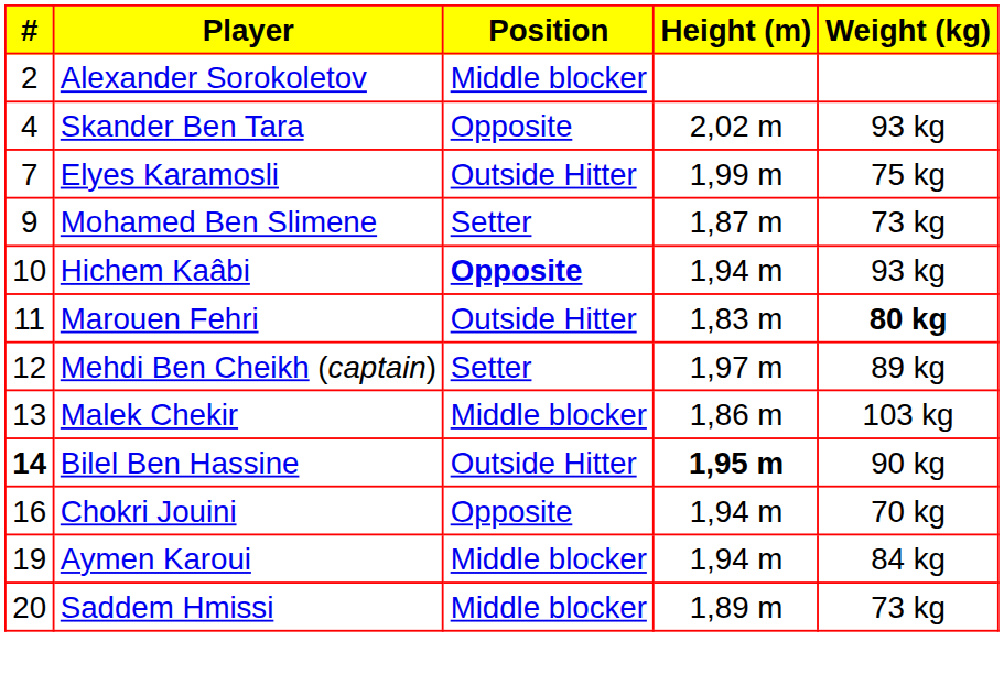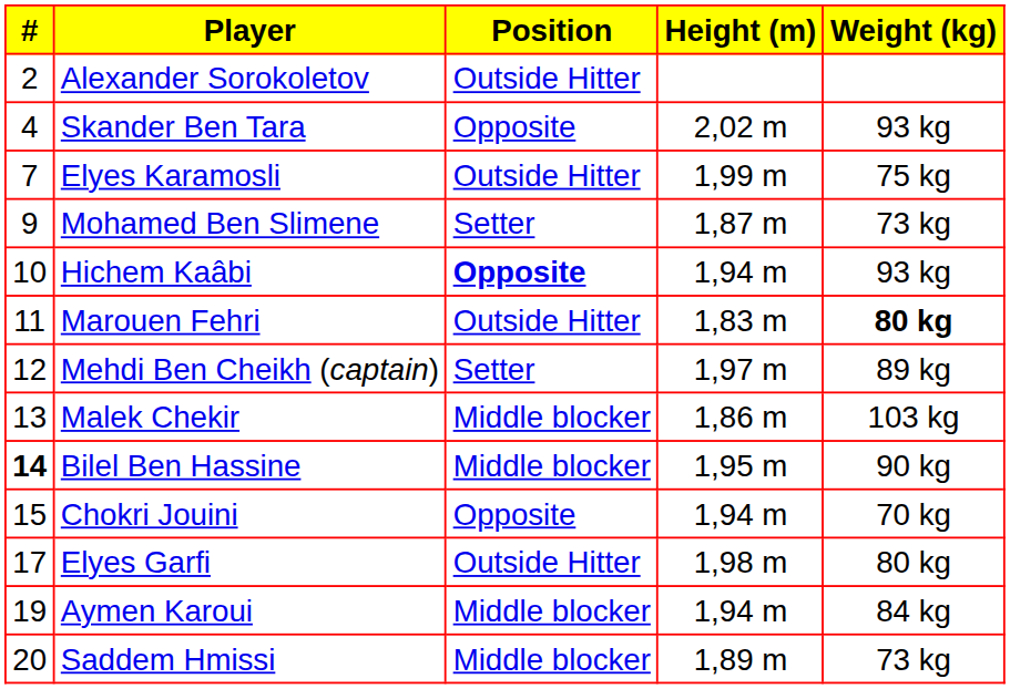Alexander Sorokoletov | Position: Middle blocker -> Outside Hitter
Bilel Ben Hassine | Position: Outside Hitter -> Middle blocker
Bilel Ben Hassine | Height (m): bold -> normal
Chokri Jouini | #: 16 -> 15
+ row: 17 | Elyes Garfi | Outside Hitter | 1,98 m | 80 kg
